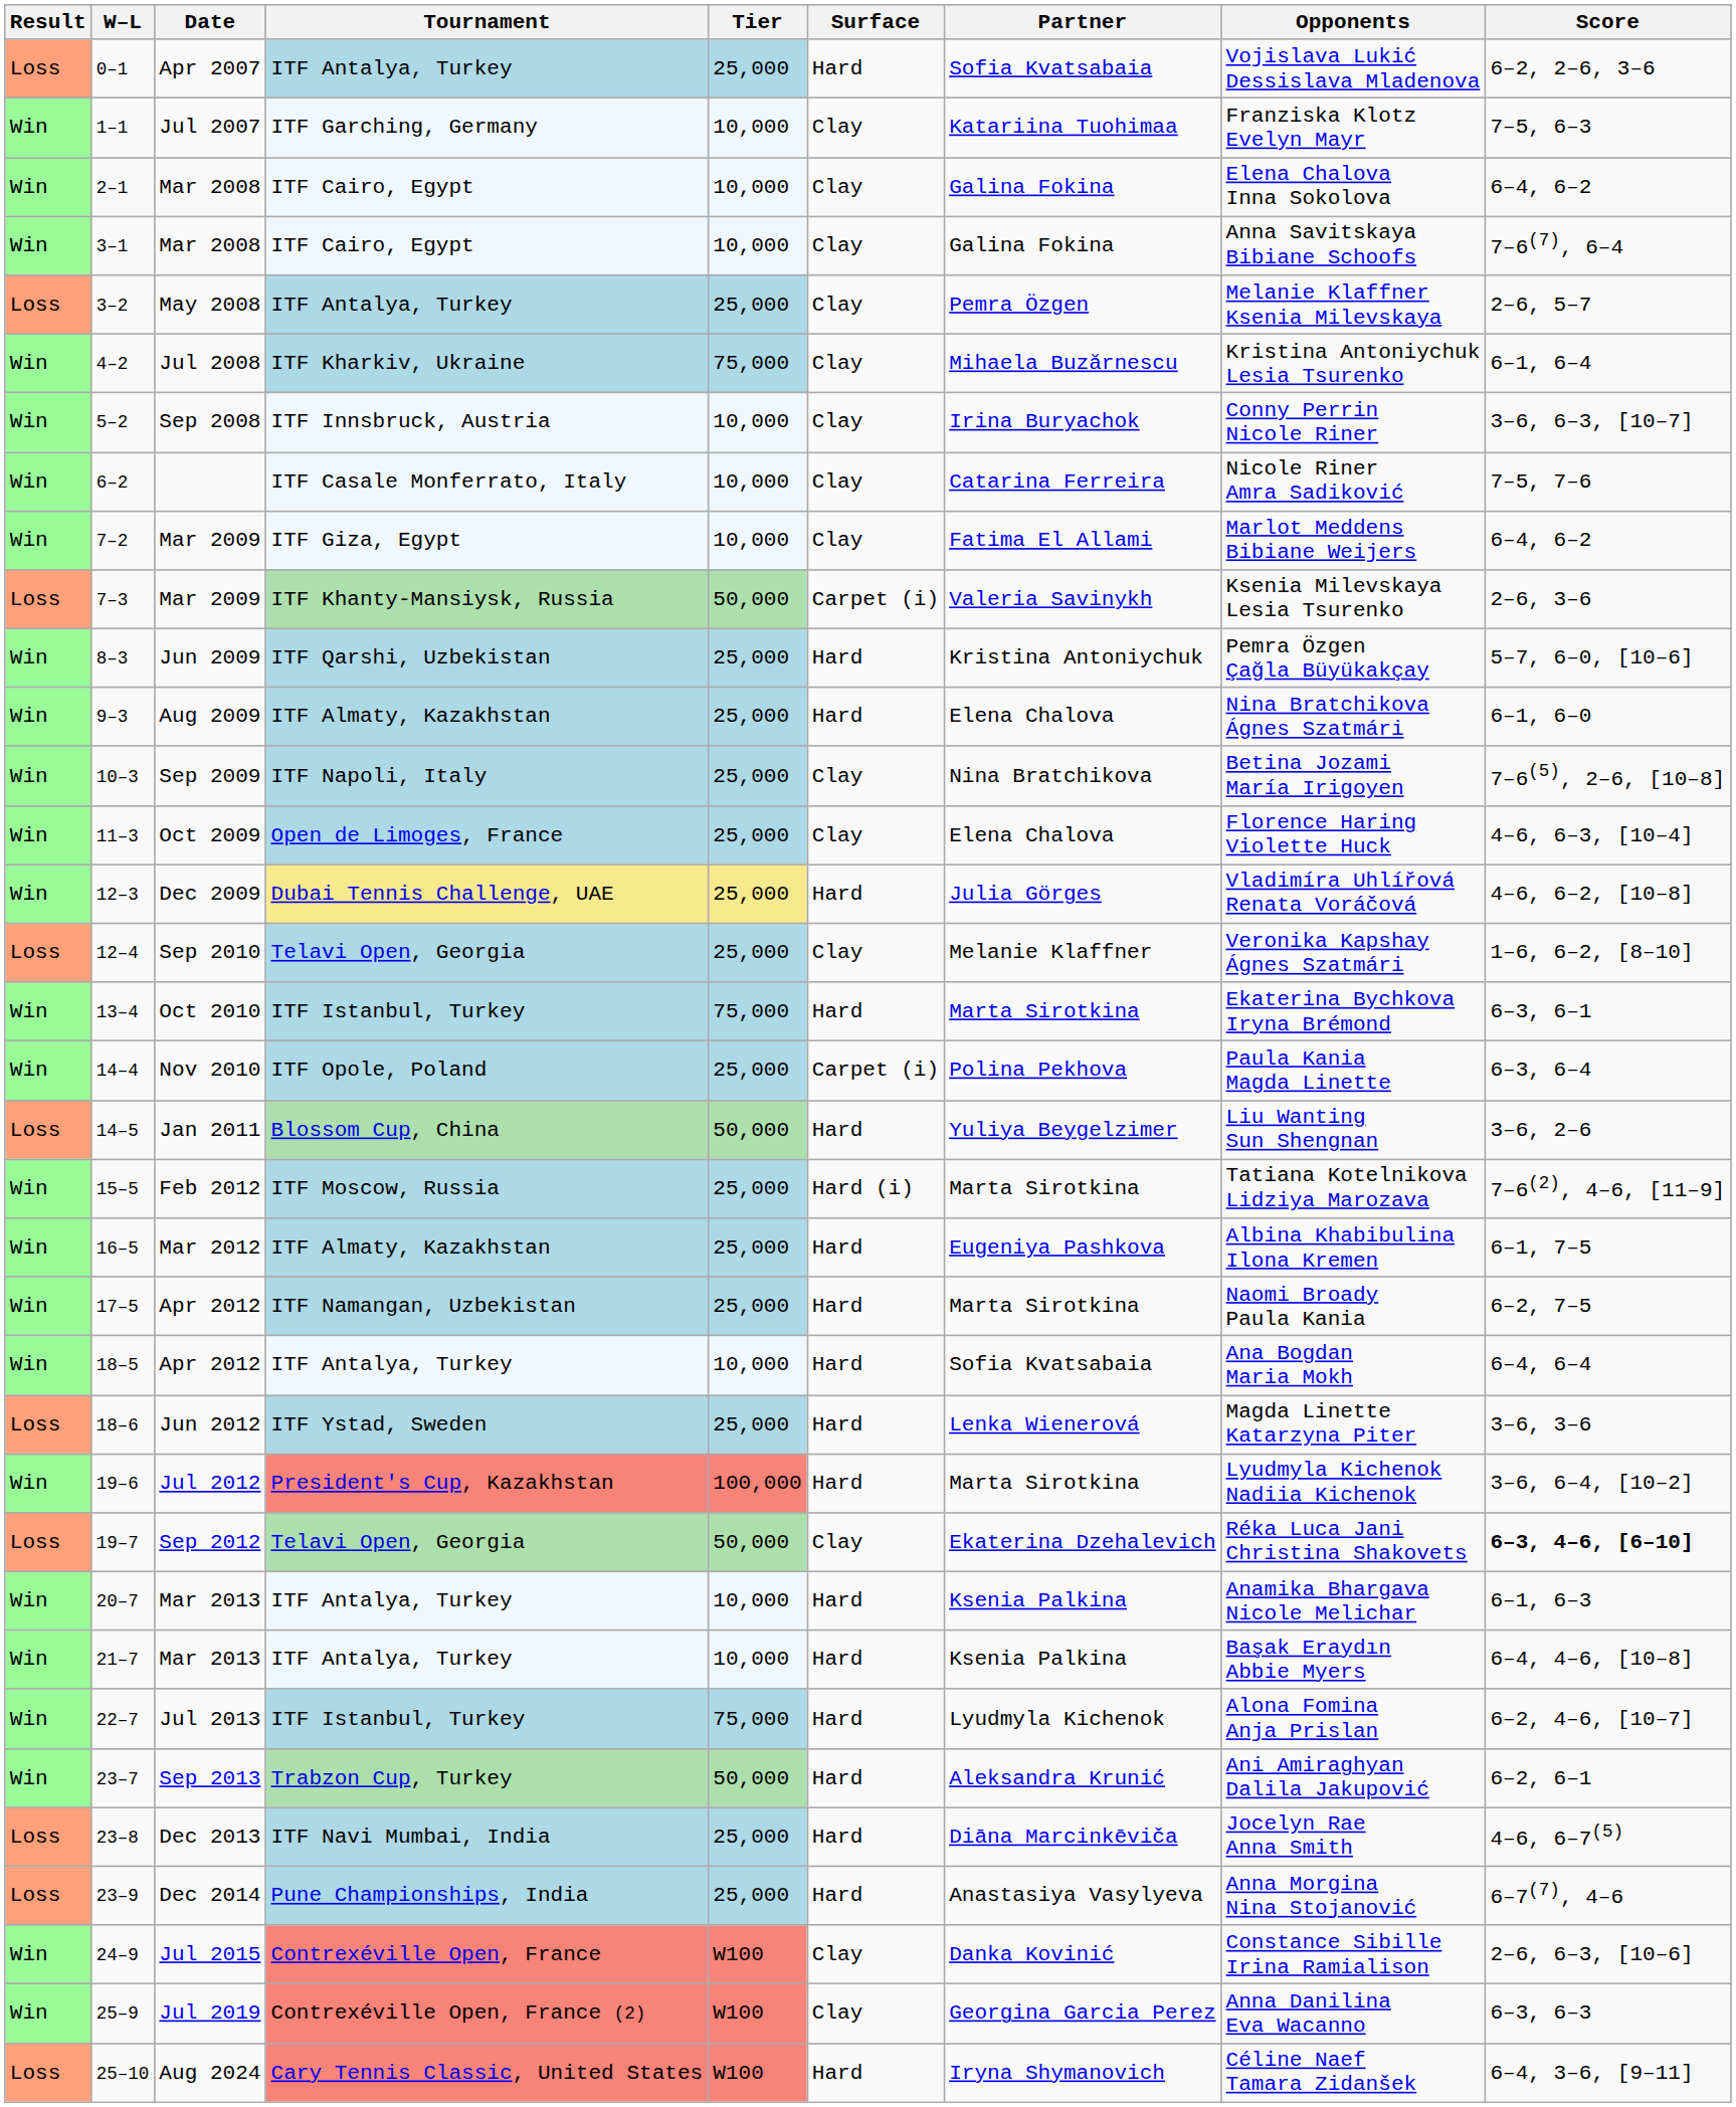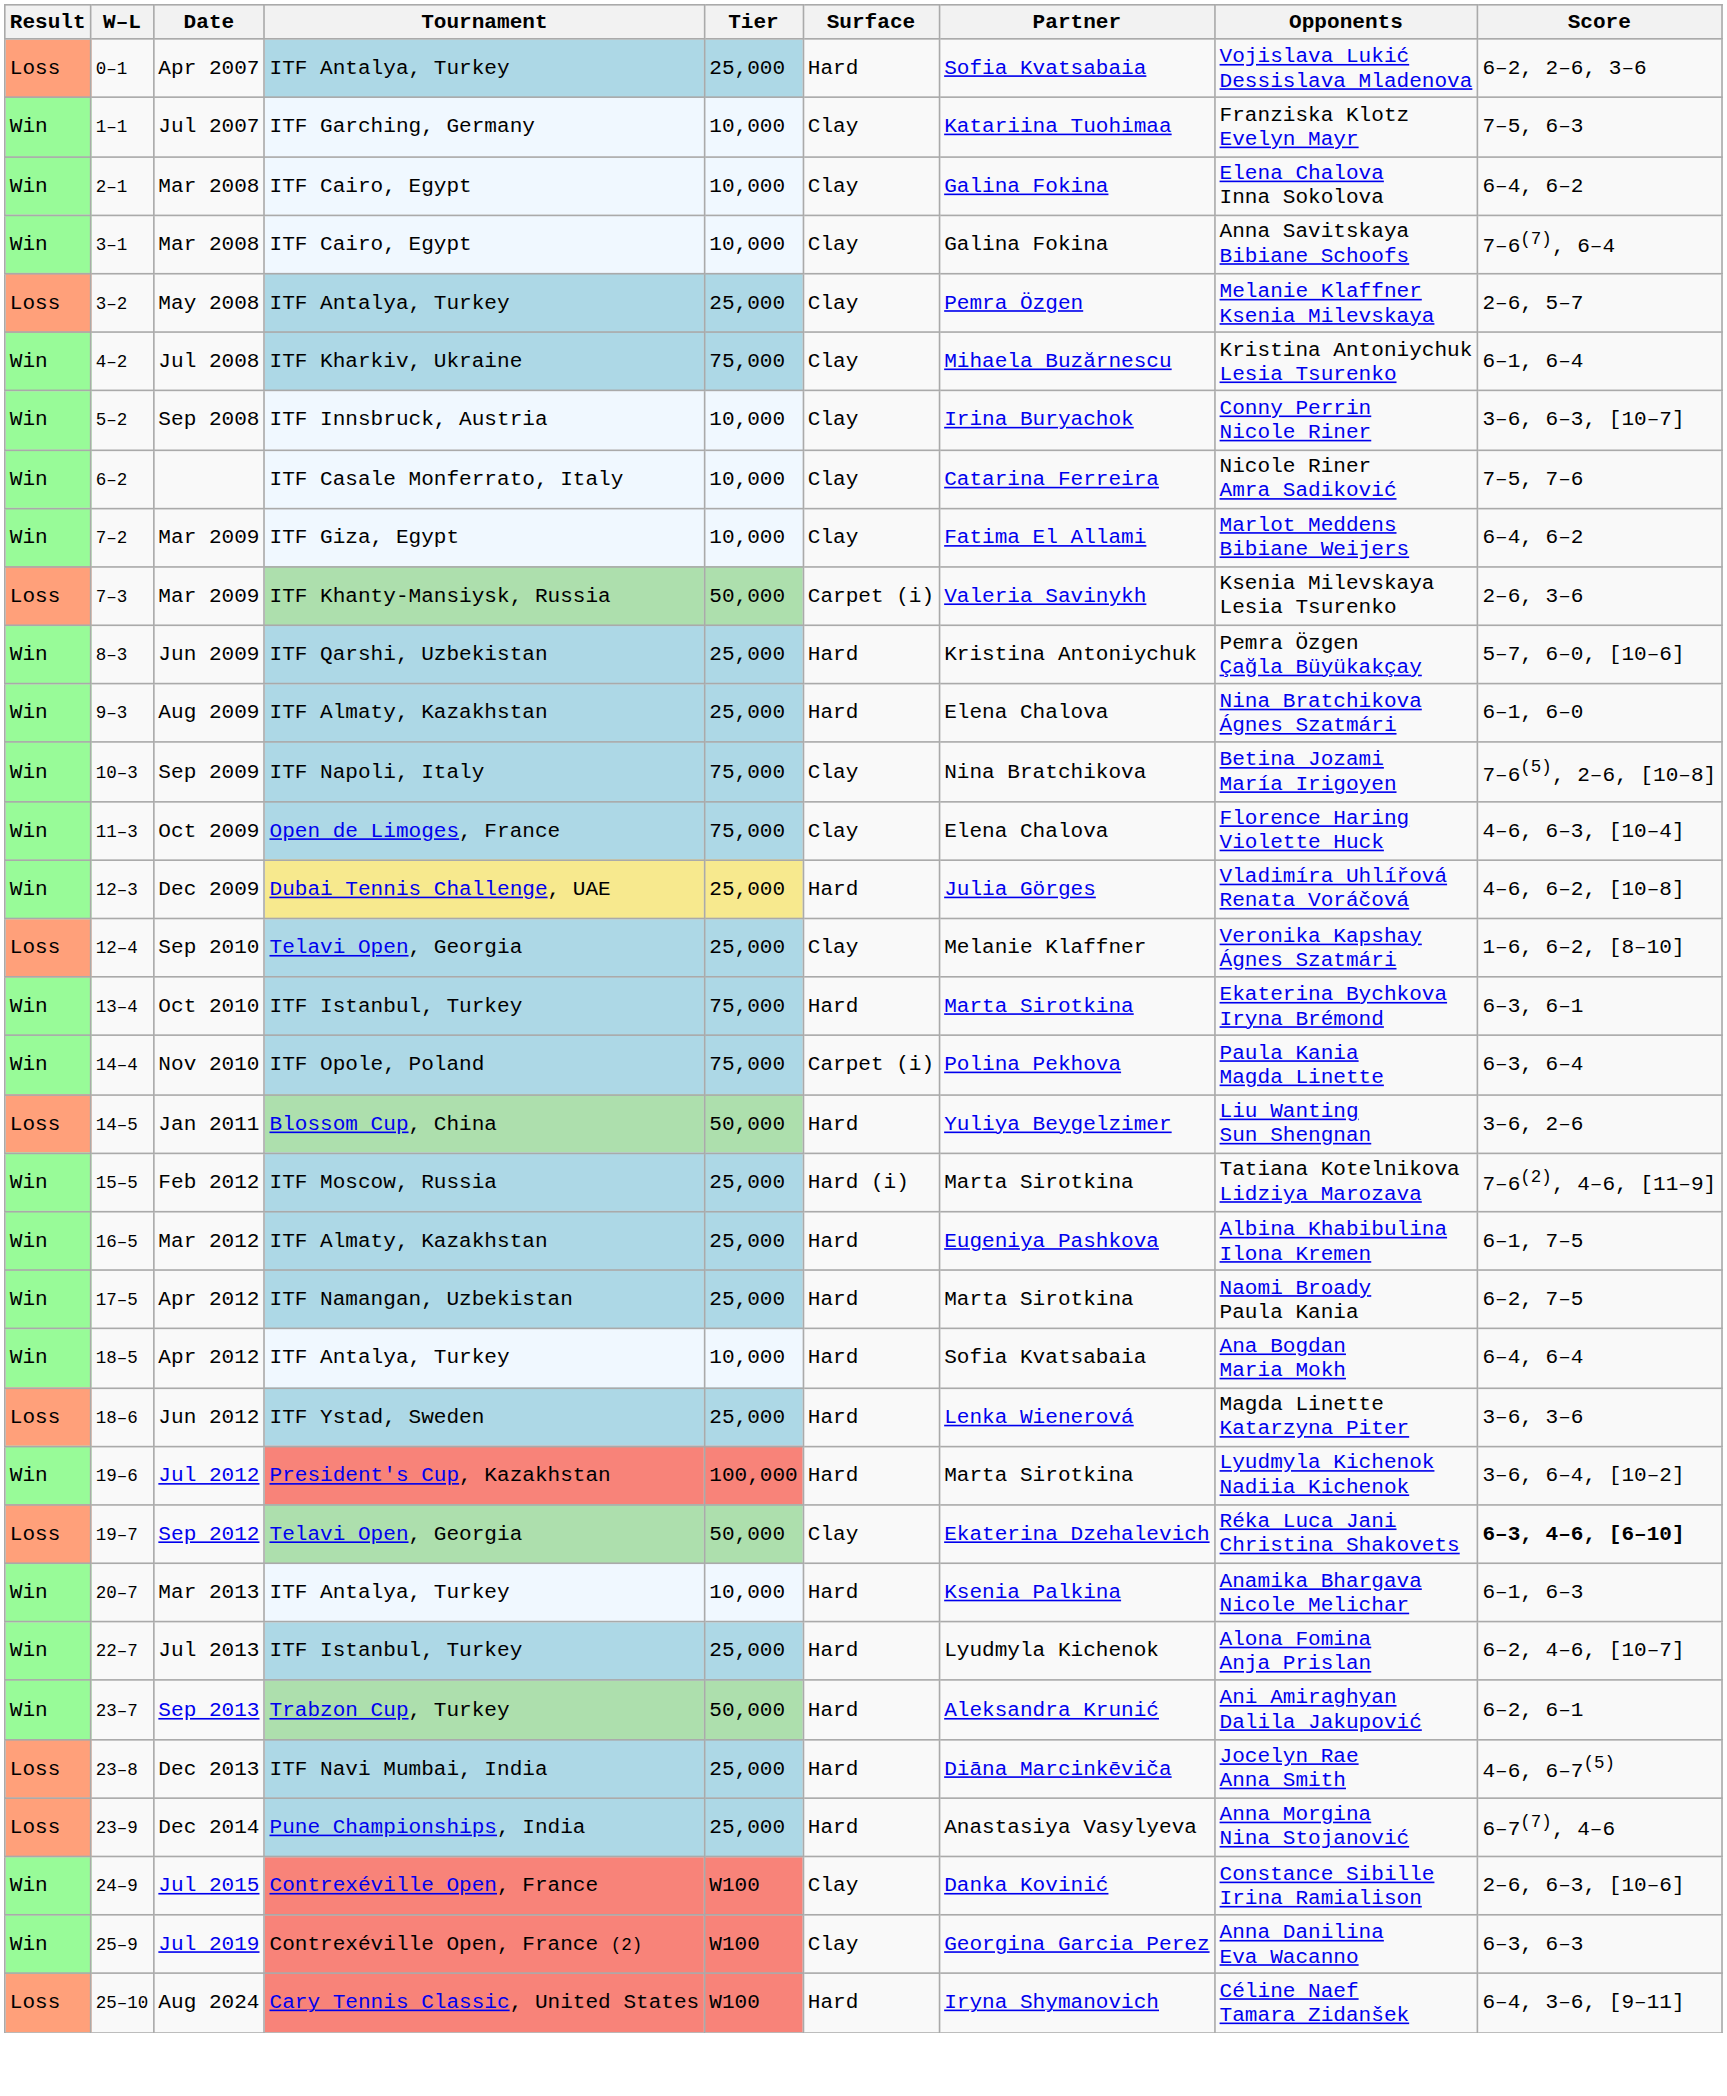10–3 | Tier: 25,000 -> 75,000
11–3 | Tier: 25,000 -> 75,000
14–4 | Tier: 25,000 -> 75,000
- row: Win | 21–7 | Mar 2013 | ITF Antalya, Turkey | 10,000 | Hard | Ksenia Palkina | Başak Eraydın Abbie Myers | 6–4, 4–6, [10–8]
22–7 | Tier: 75,000 -> 25,000
